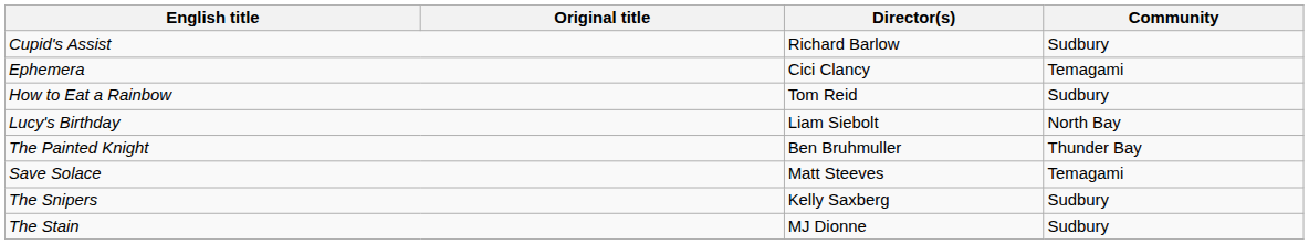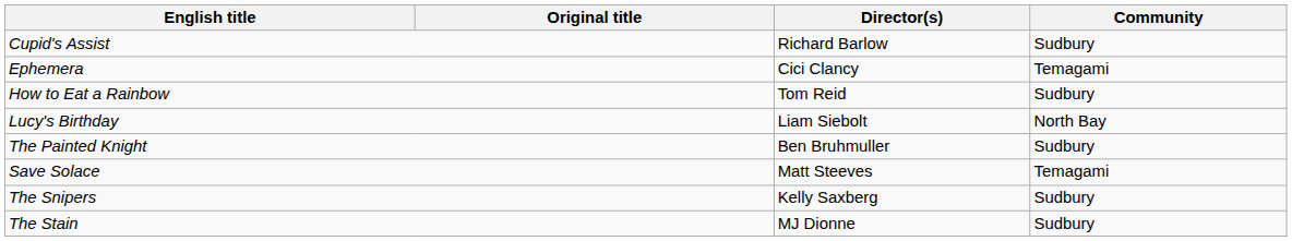The Painted Knight | Community: Thunder Bay -> Sudbury
